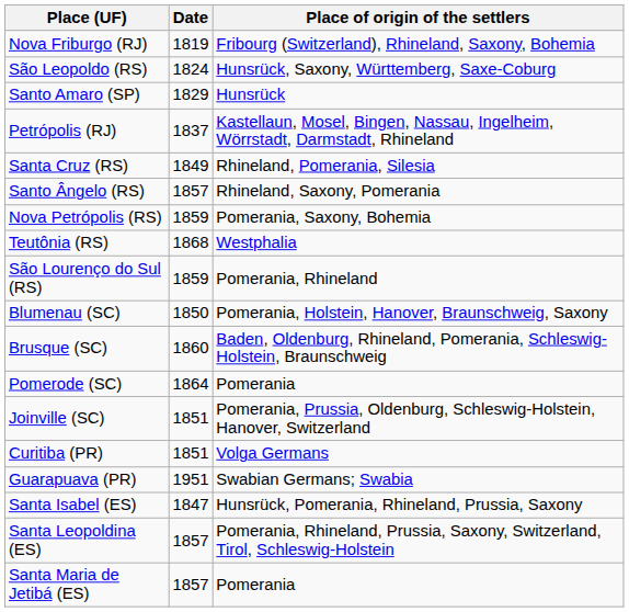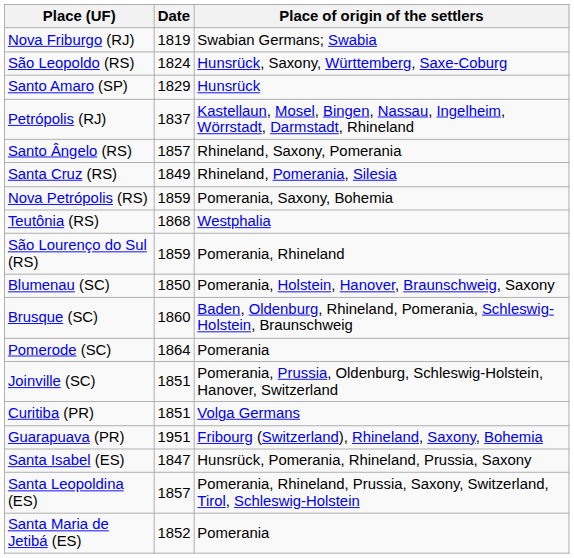Nova Friburgo (RJ) | Place of origin of the settlers: Fribourg (Switzerland), Rhineland, Saxony, Bohemia -> Swabian Germans; Swabia
rows swapped: Santa Cruz (RS) <-> Santo Ângelo (RS)
Guarapuava (PR) | Place of origin of the settlers: Swabian Germans; Swabia -> Fribourg (Switzerland), Rhineland, Saxony, Bohemia
Santa Maria de Jetibá (ES) | Date: 1857 -> 1852
